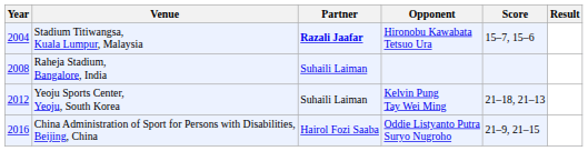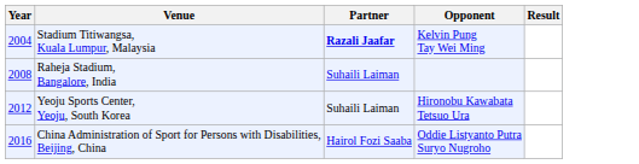- column: Score | 15–7, 15–6 | 21–18, 21–13 | 21–9, 21–15
Stadium Titiwangsa, Kuala Lumpur, Malaysia | Opponent: Hironobu Kawabata Tetsuo Ura -> Kelvin Pung Tay Wei Ming
Yeoju Sports Center, Yeoju, South Korea | Opponent: Kelvin Pung Tay Wei Ming -> Hironobu Kawabata Tetsuo Ura
